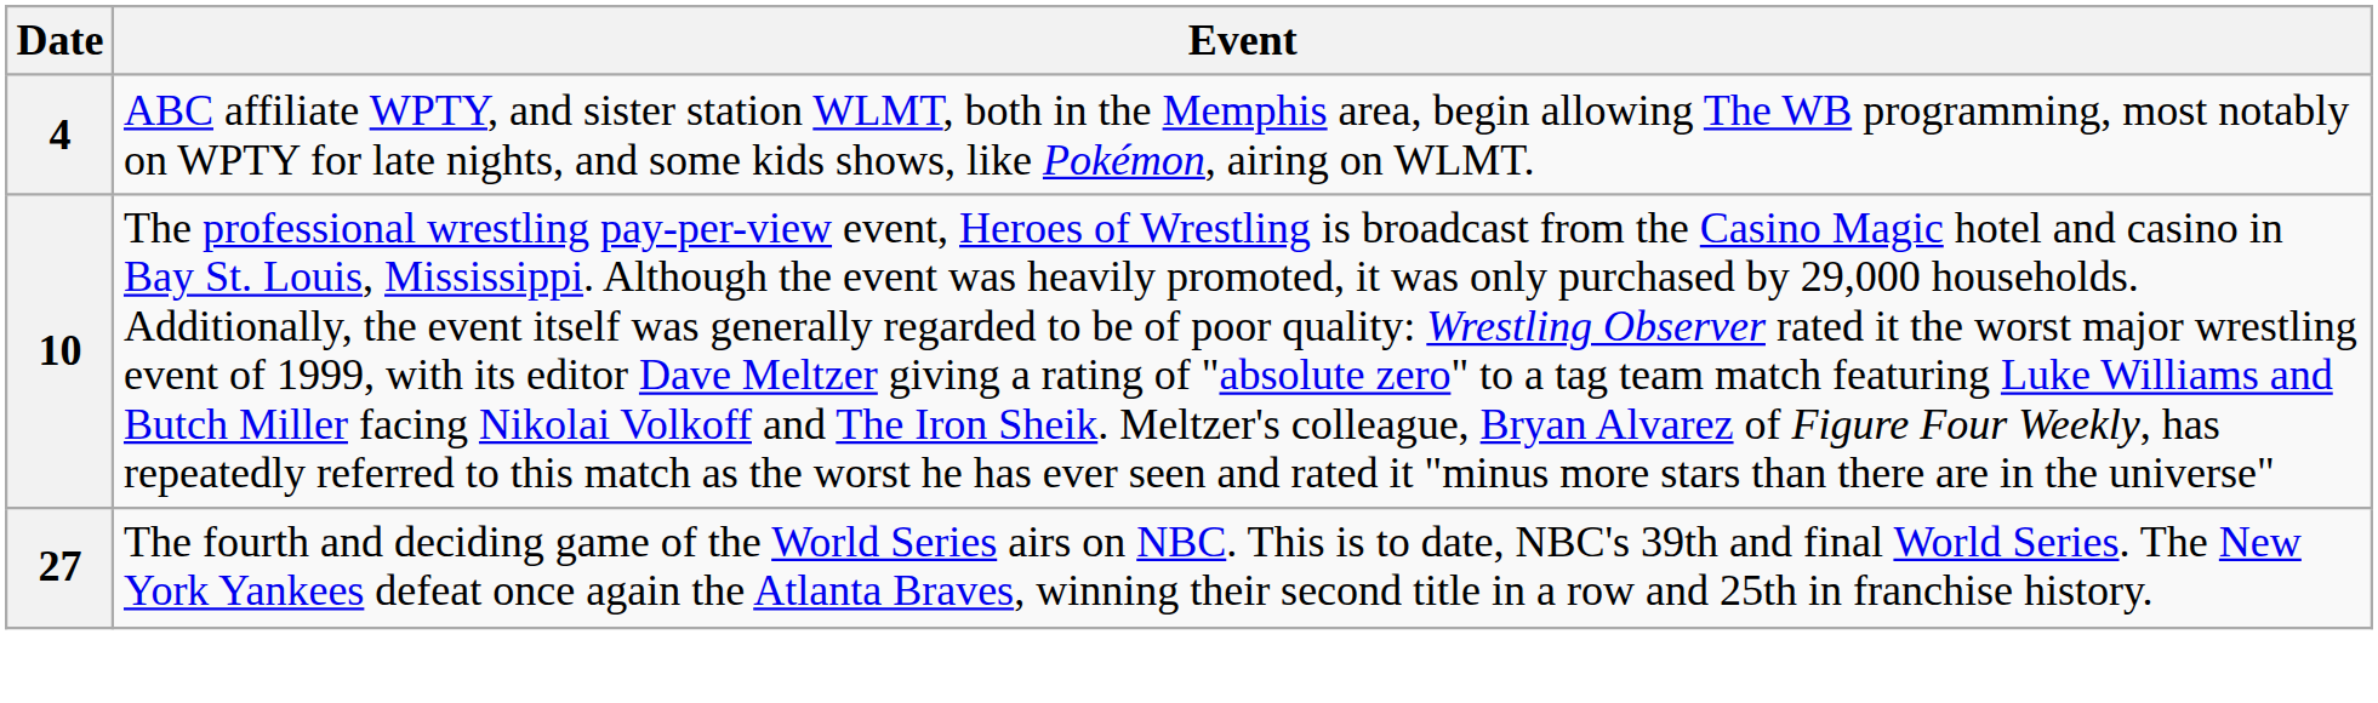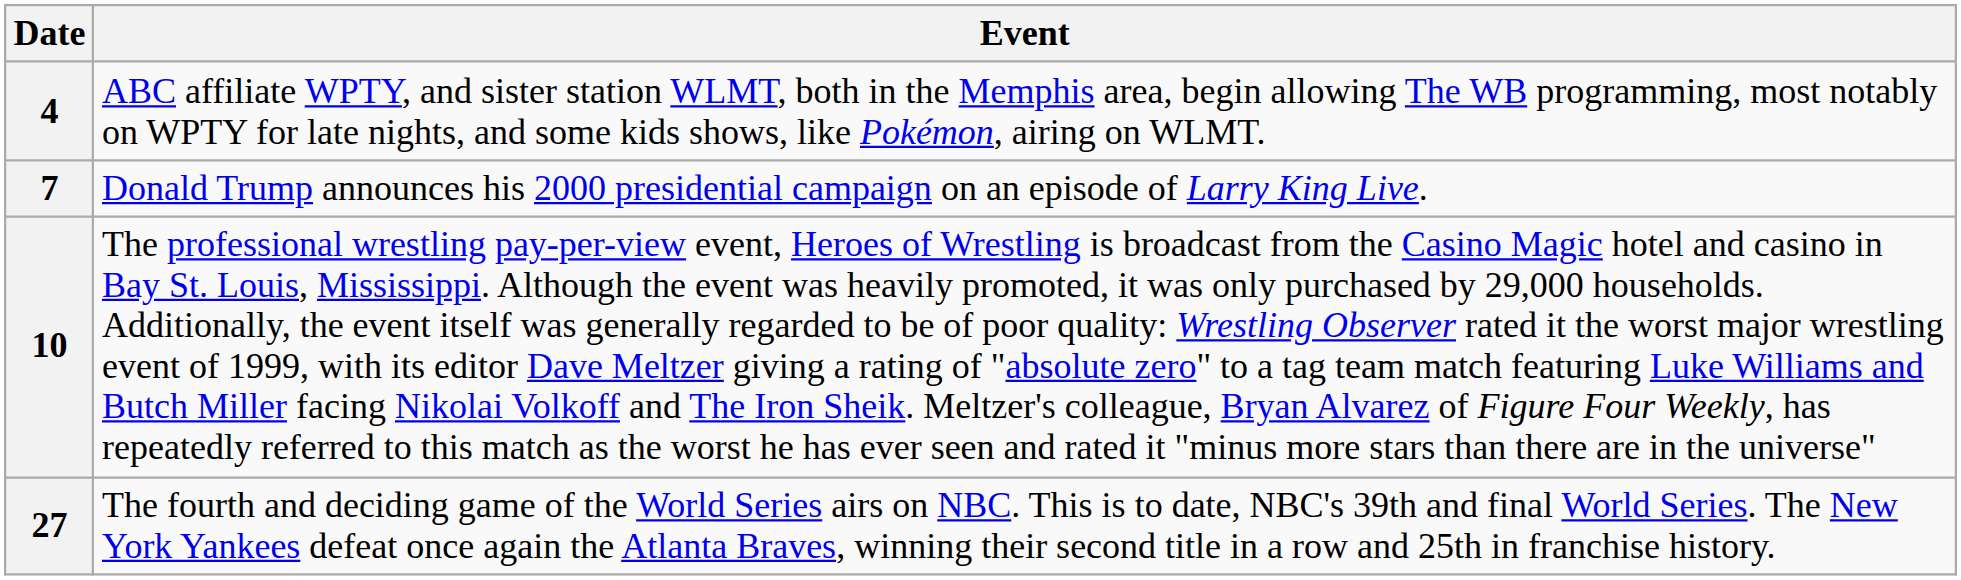+ row: 7 | Donald Trump announces his 2000 presidential campaign on an episode of Larry King Live.
